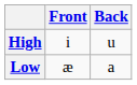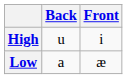columns swapped: Front <-> Back
